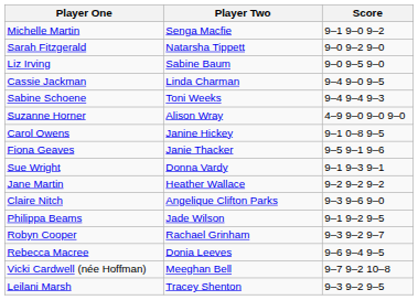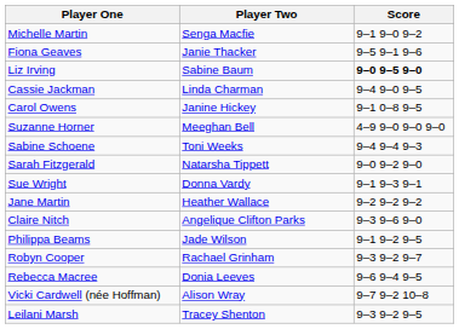rows swapped: Sarah Fitzgerald <-> Fiona Geaves
Liz Irving | Score: normal -> bold
rows swapped: Carol Owens <-> Sabine Schoene
Suzanne Horner | Player Two: Alison Wray -> Meeghan Bell
Vicki Cardwell (née Hoffman) | Player Two: Meeghan Bell -> Alison Wray
